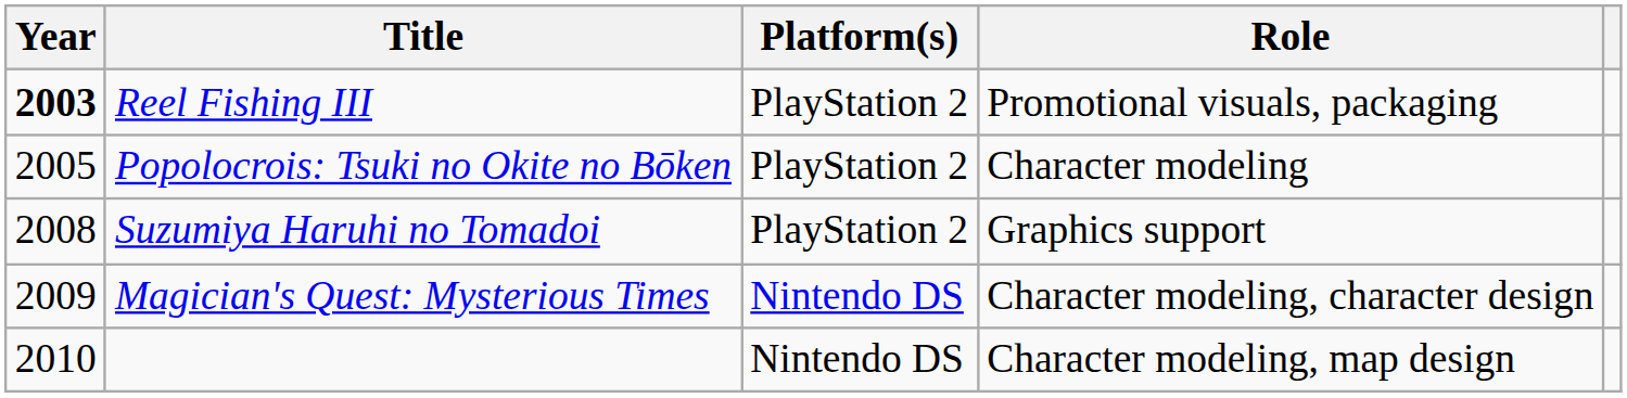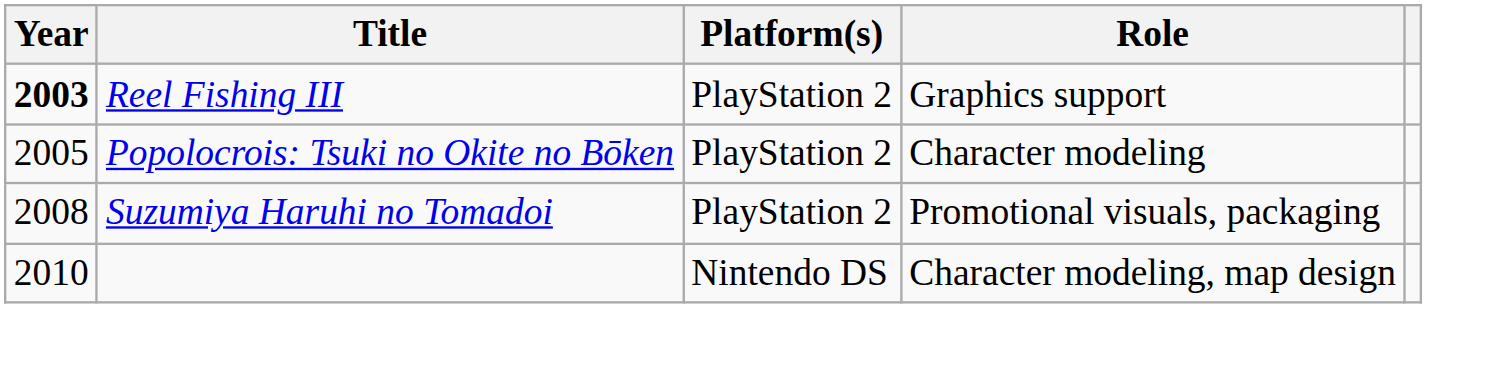Reel Fishing III | Role: Promotional visuals, packaging -> Graphics support
Suzumiya Haruhi no Tomadoi | Role: Graphics support -> Promotional visuals, packaging
- row: 2009 | Magician's Quest: Mysterious Times | Nintendo DS | Character modeling, character design
